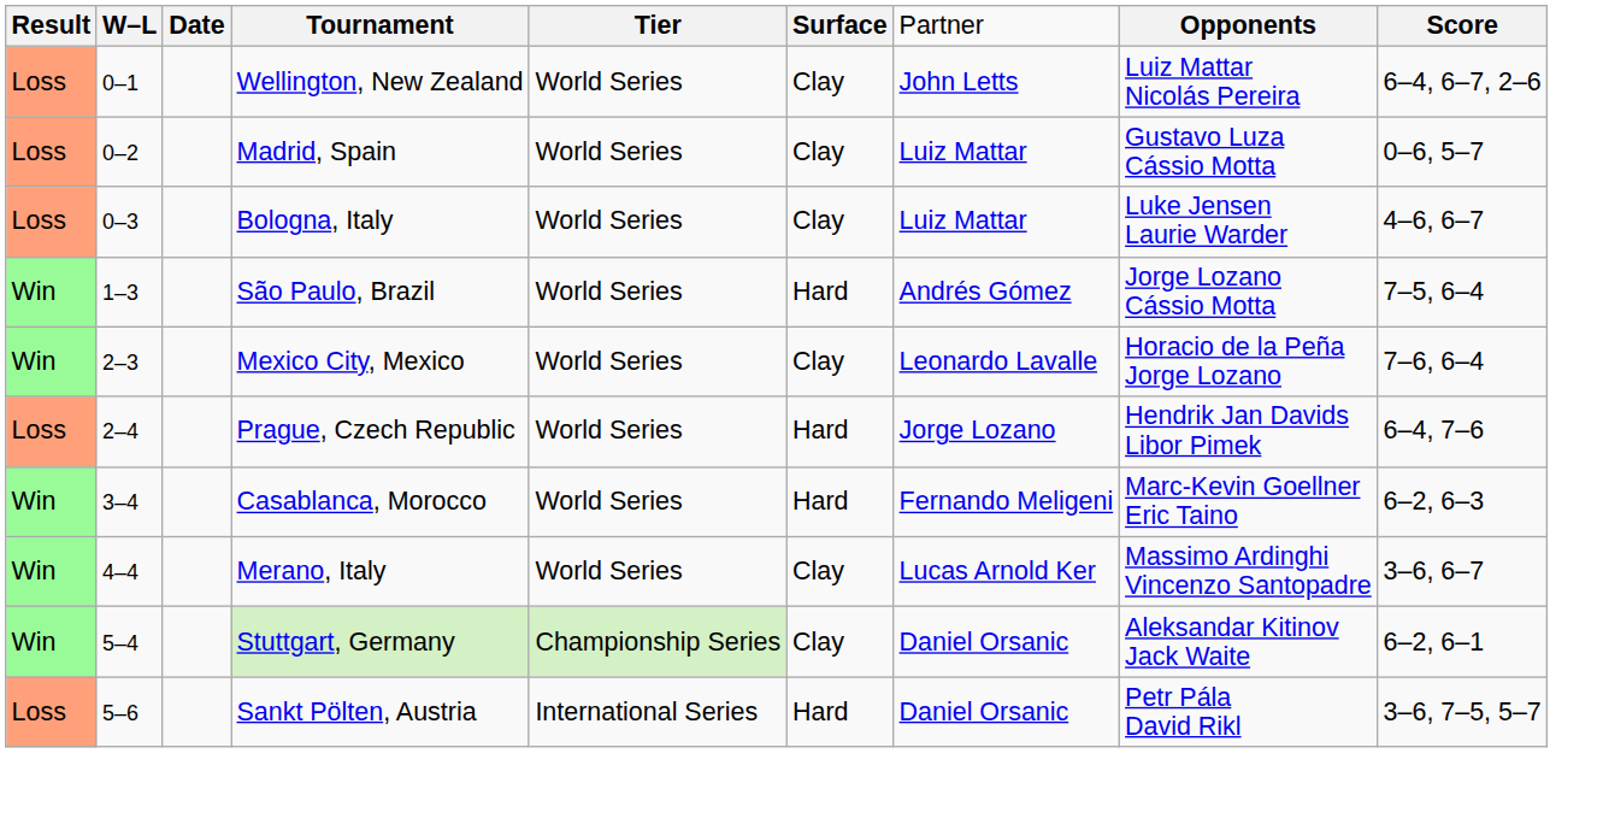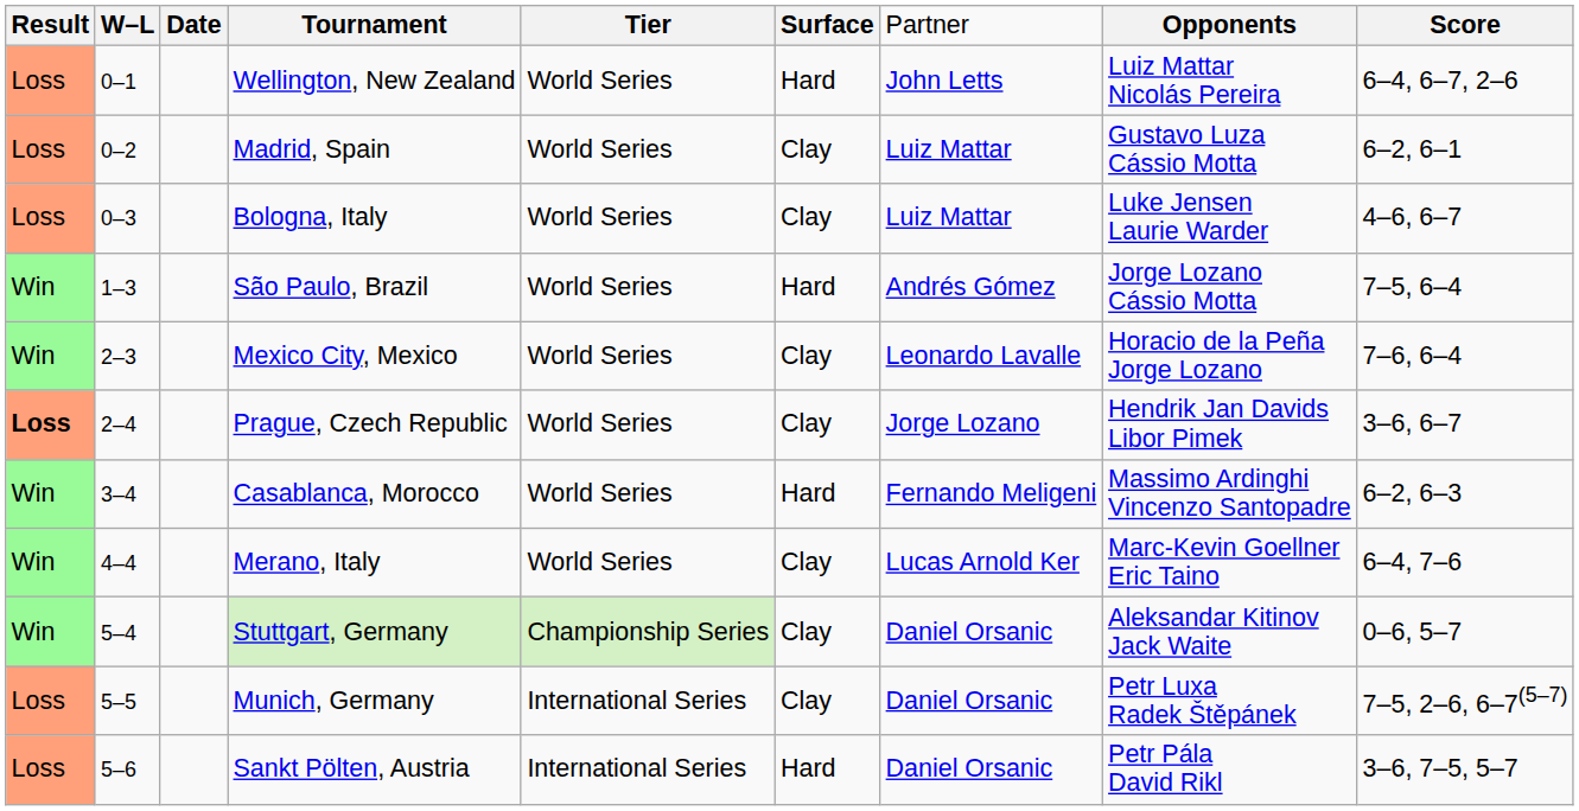Wellington, New Zealand | column 6: Clay -> Hard
Madrid, Spain | column 9: 0–6, 5–7 -> 6–2, 6–1
Prague, Czech Republic | column 1: normal -> bold
Prague, Czech Republic | column 6: Hard -> Clay
Prague, Czech Republic | column 9: 6–4, 7–6 -> 3–6, 6–7
Casablanca, Morocco | column 8: Marc-Kevin Goellner Eric Taino -> Massimo Ardinghi Vincenzo Santopadre
Merano, Italy | column 8: Massimo Ardinghi Vincenzo Santopadre -> Marc-Kevin Goellner Eric Taino
Merano, Italy | column 9: 3–6, 6–7 -> 6–4, 7–6
Stuttgart, Germany | column 9: 6–2, 6–1 -> 0–6, 5–7
+ row: Loss | 5–5 | Munich, Germany | International Series | Clay | Daniel Orsanic | Petr Luxa Radek Štěpánek | 7–5, 2–6, 6–7(5–7)
